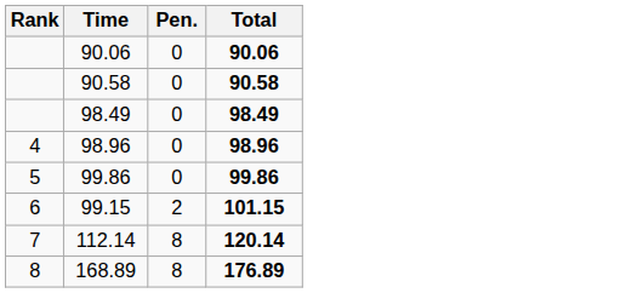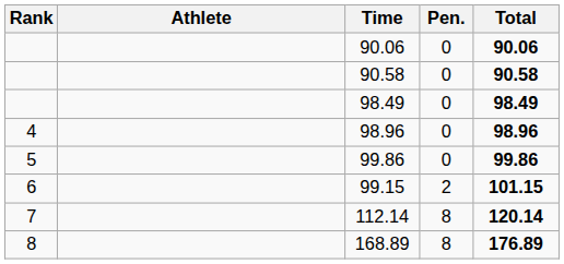+ column: Athlete
